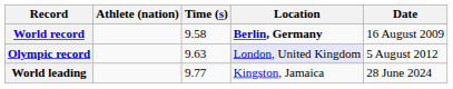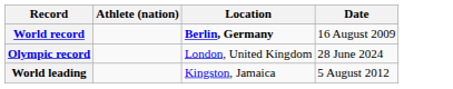- column: Time (s) | 9.58 | 9.63 | 9.77
Olympic record | Location: lavender background -> no background
Olympic record | Date: 5 August 2012 -> 28 June 2024
World leading | Date: 28 June 2024 -> 5 August 2012
